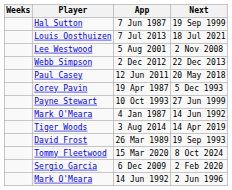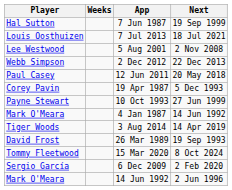columns swapped: Player <-> Weeks
